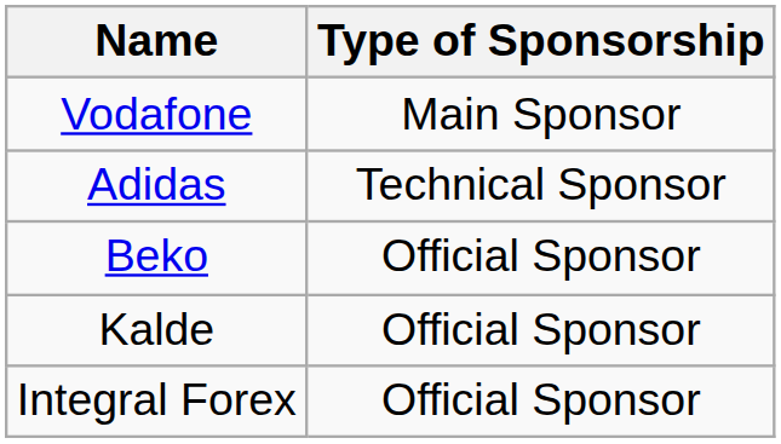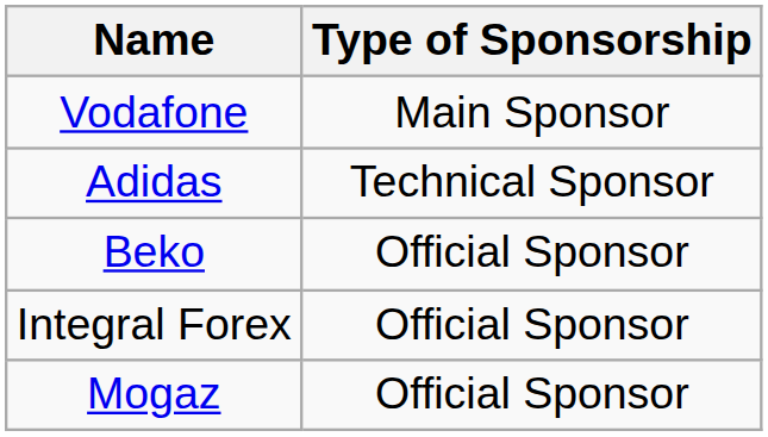- row: Kalde | Official Sponsor
+ row: Mogaz | Official Sponsor
